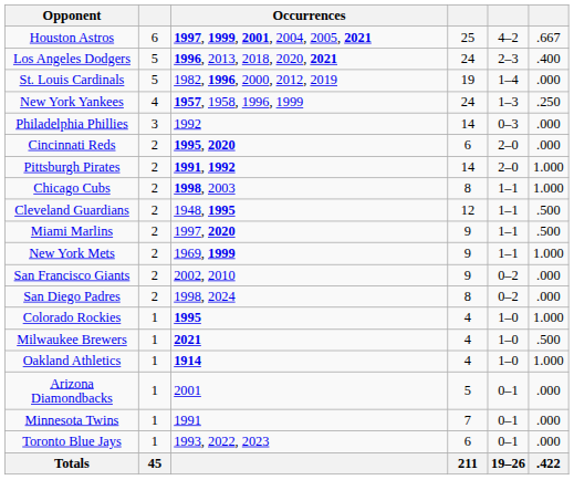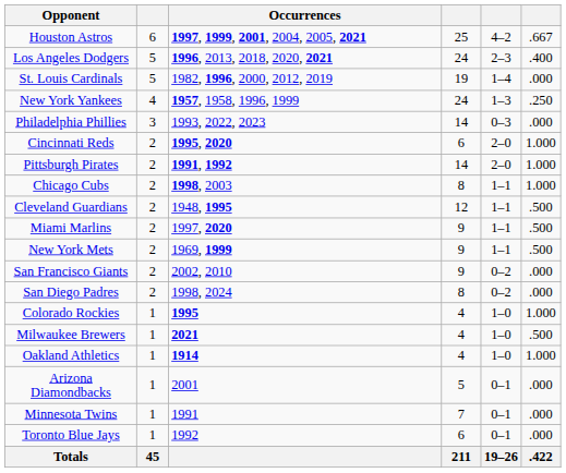Philadelphia Phillies | Occurrences: 1992 -> 1993, 2022, 2023
Cincinnati Reds | column 6: .000 -> 1.000
New York Mets | column 6: 1.000 -> .500
Toronto Blue Jays | Occurrences: 1993, 2022, 2023 -> 1992
